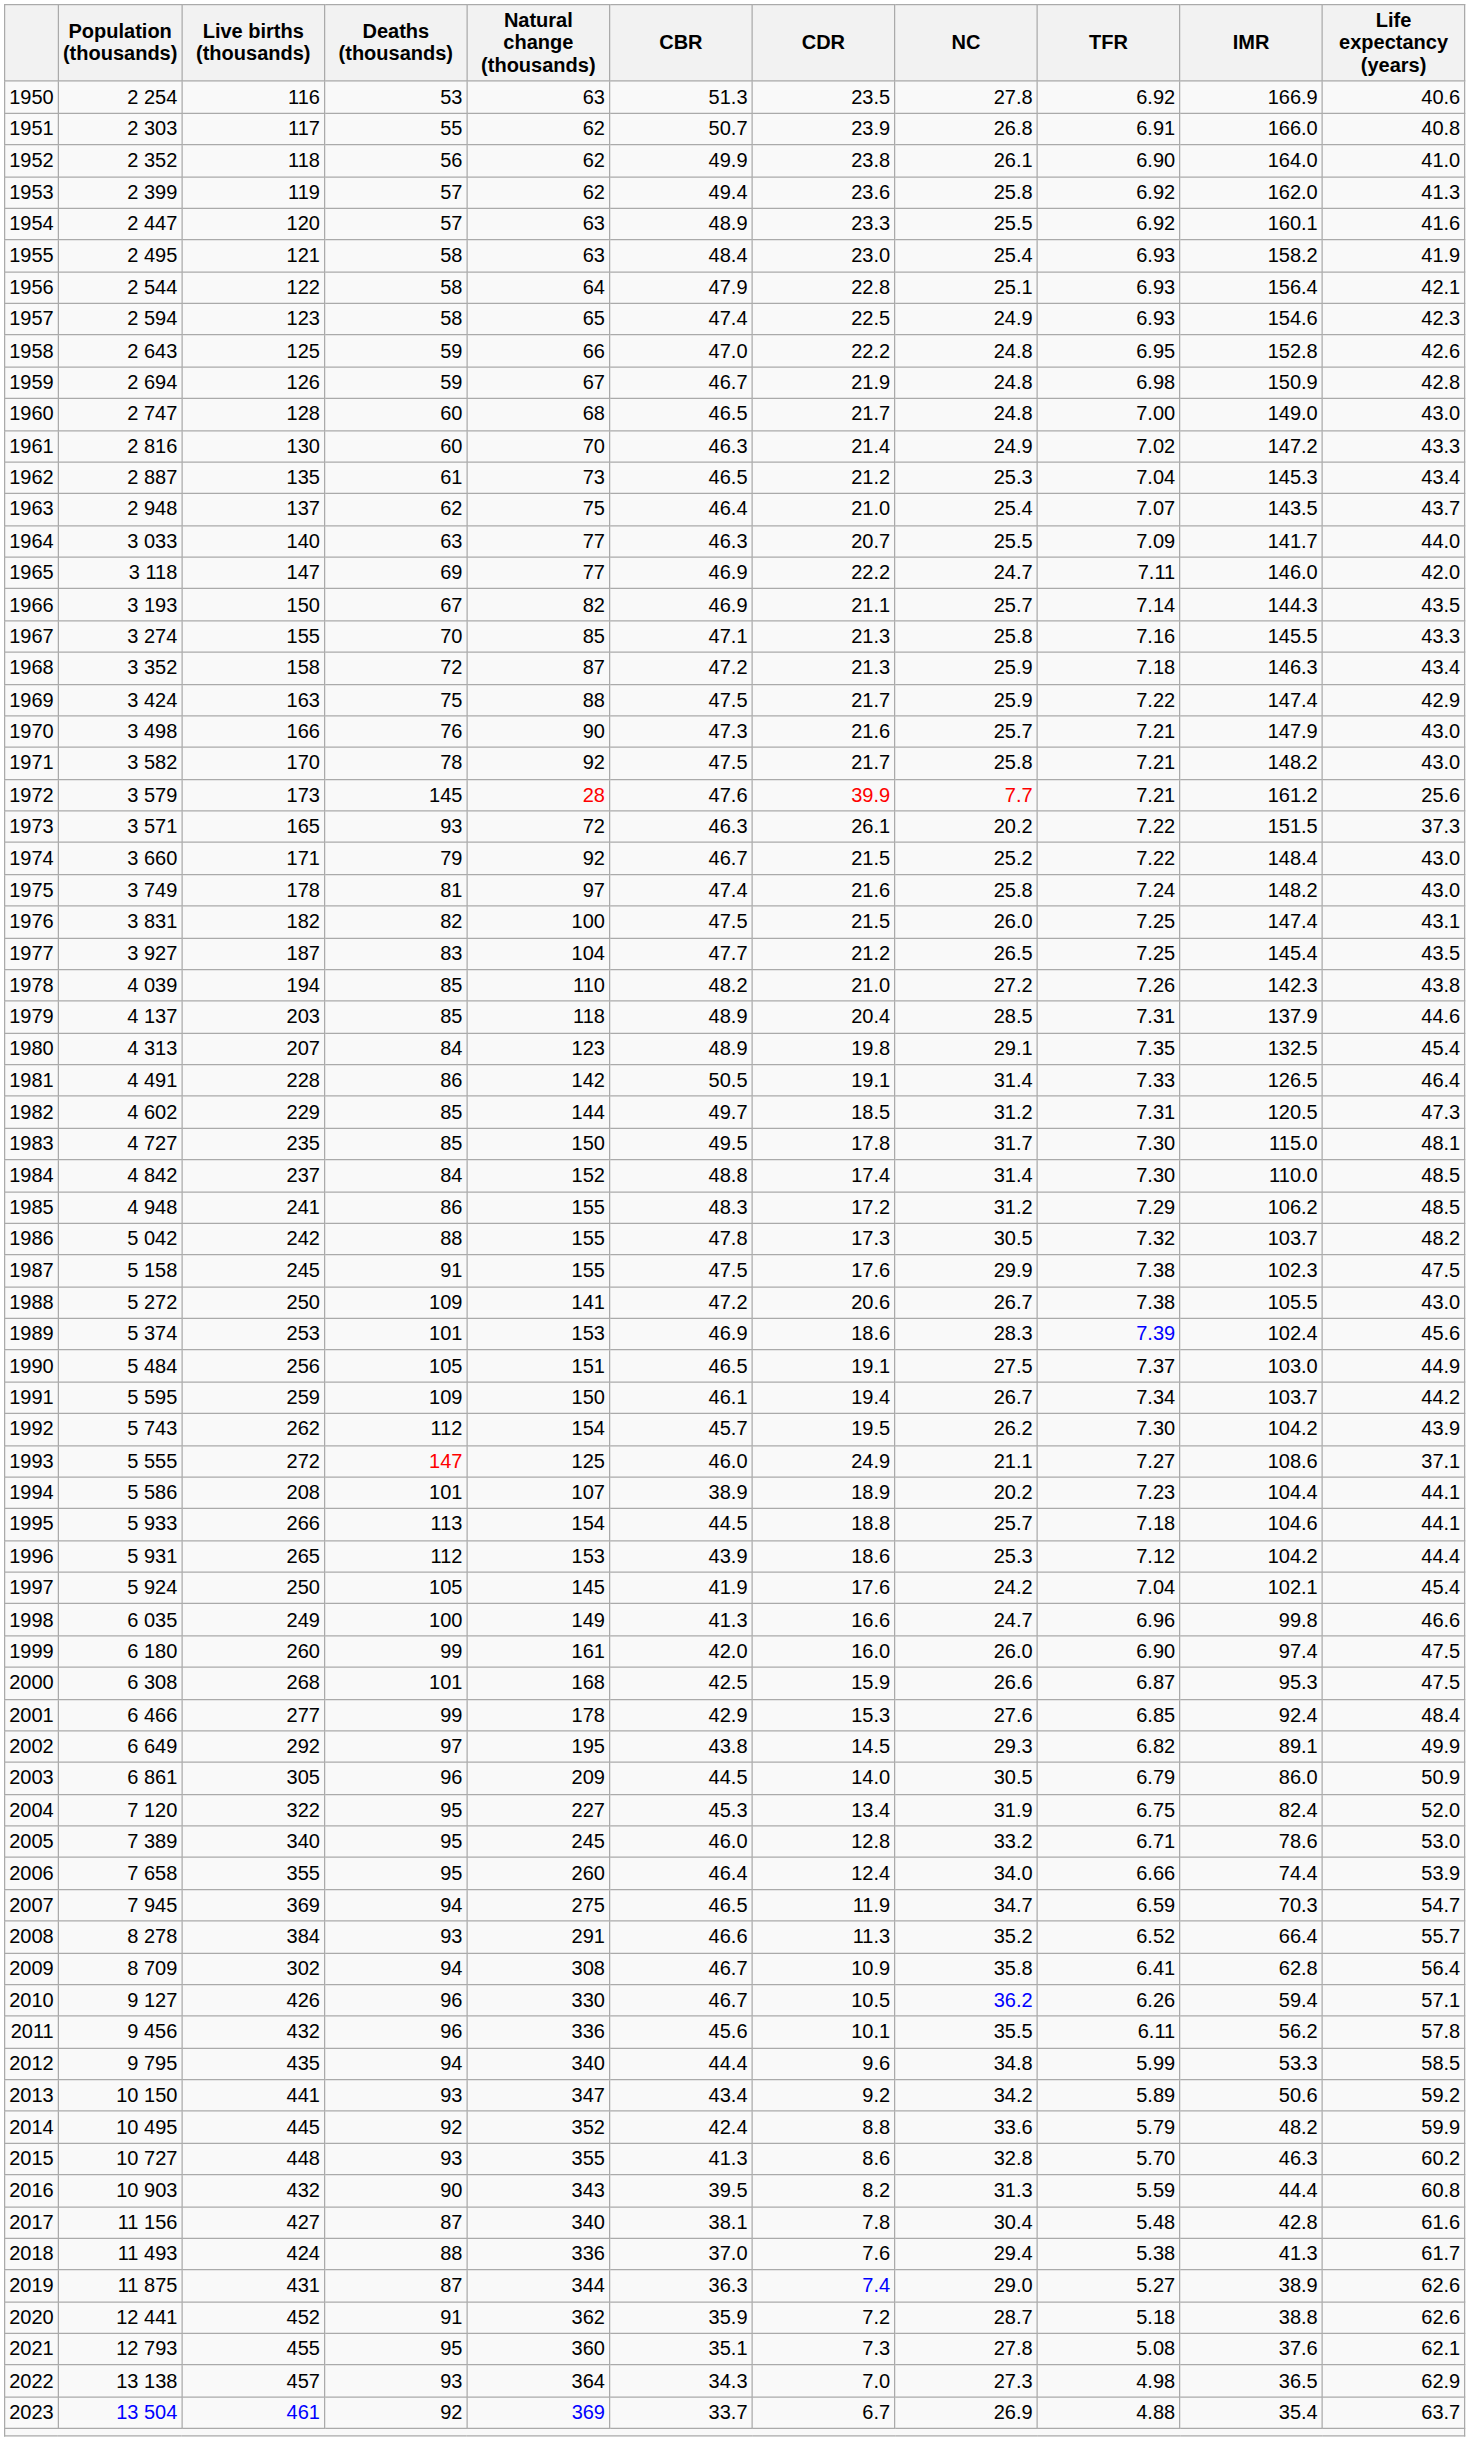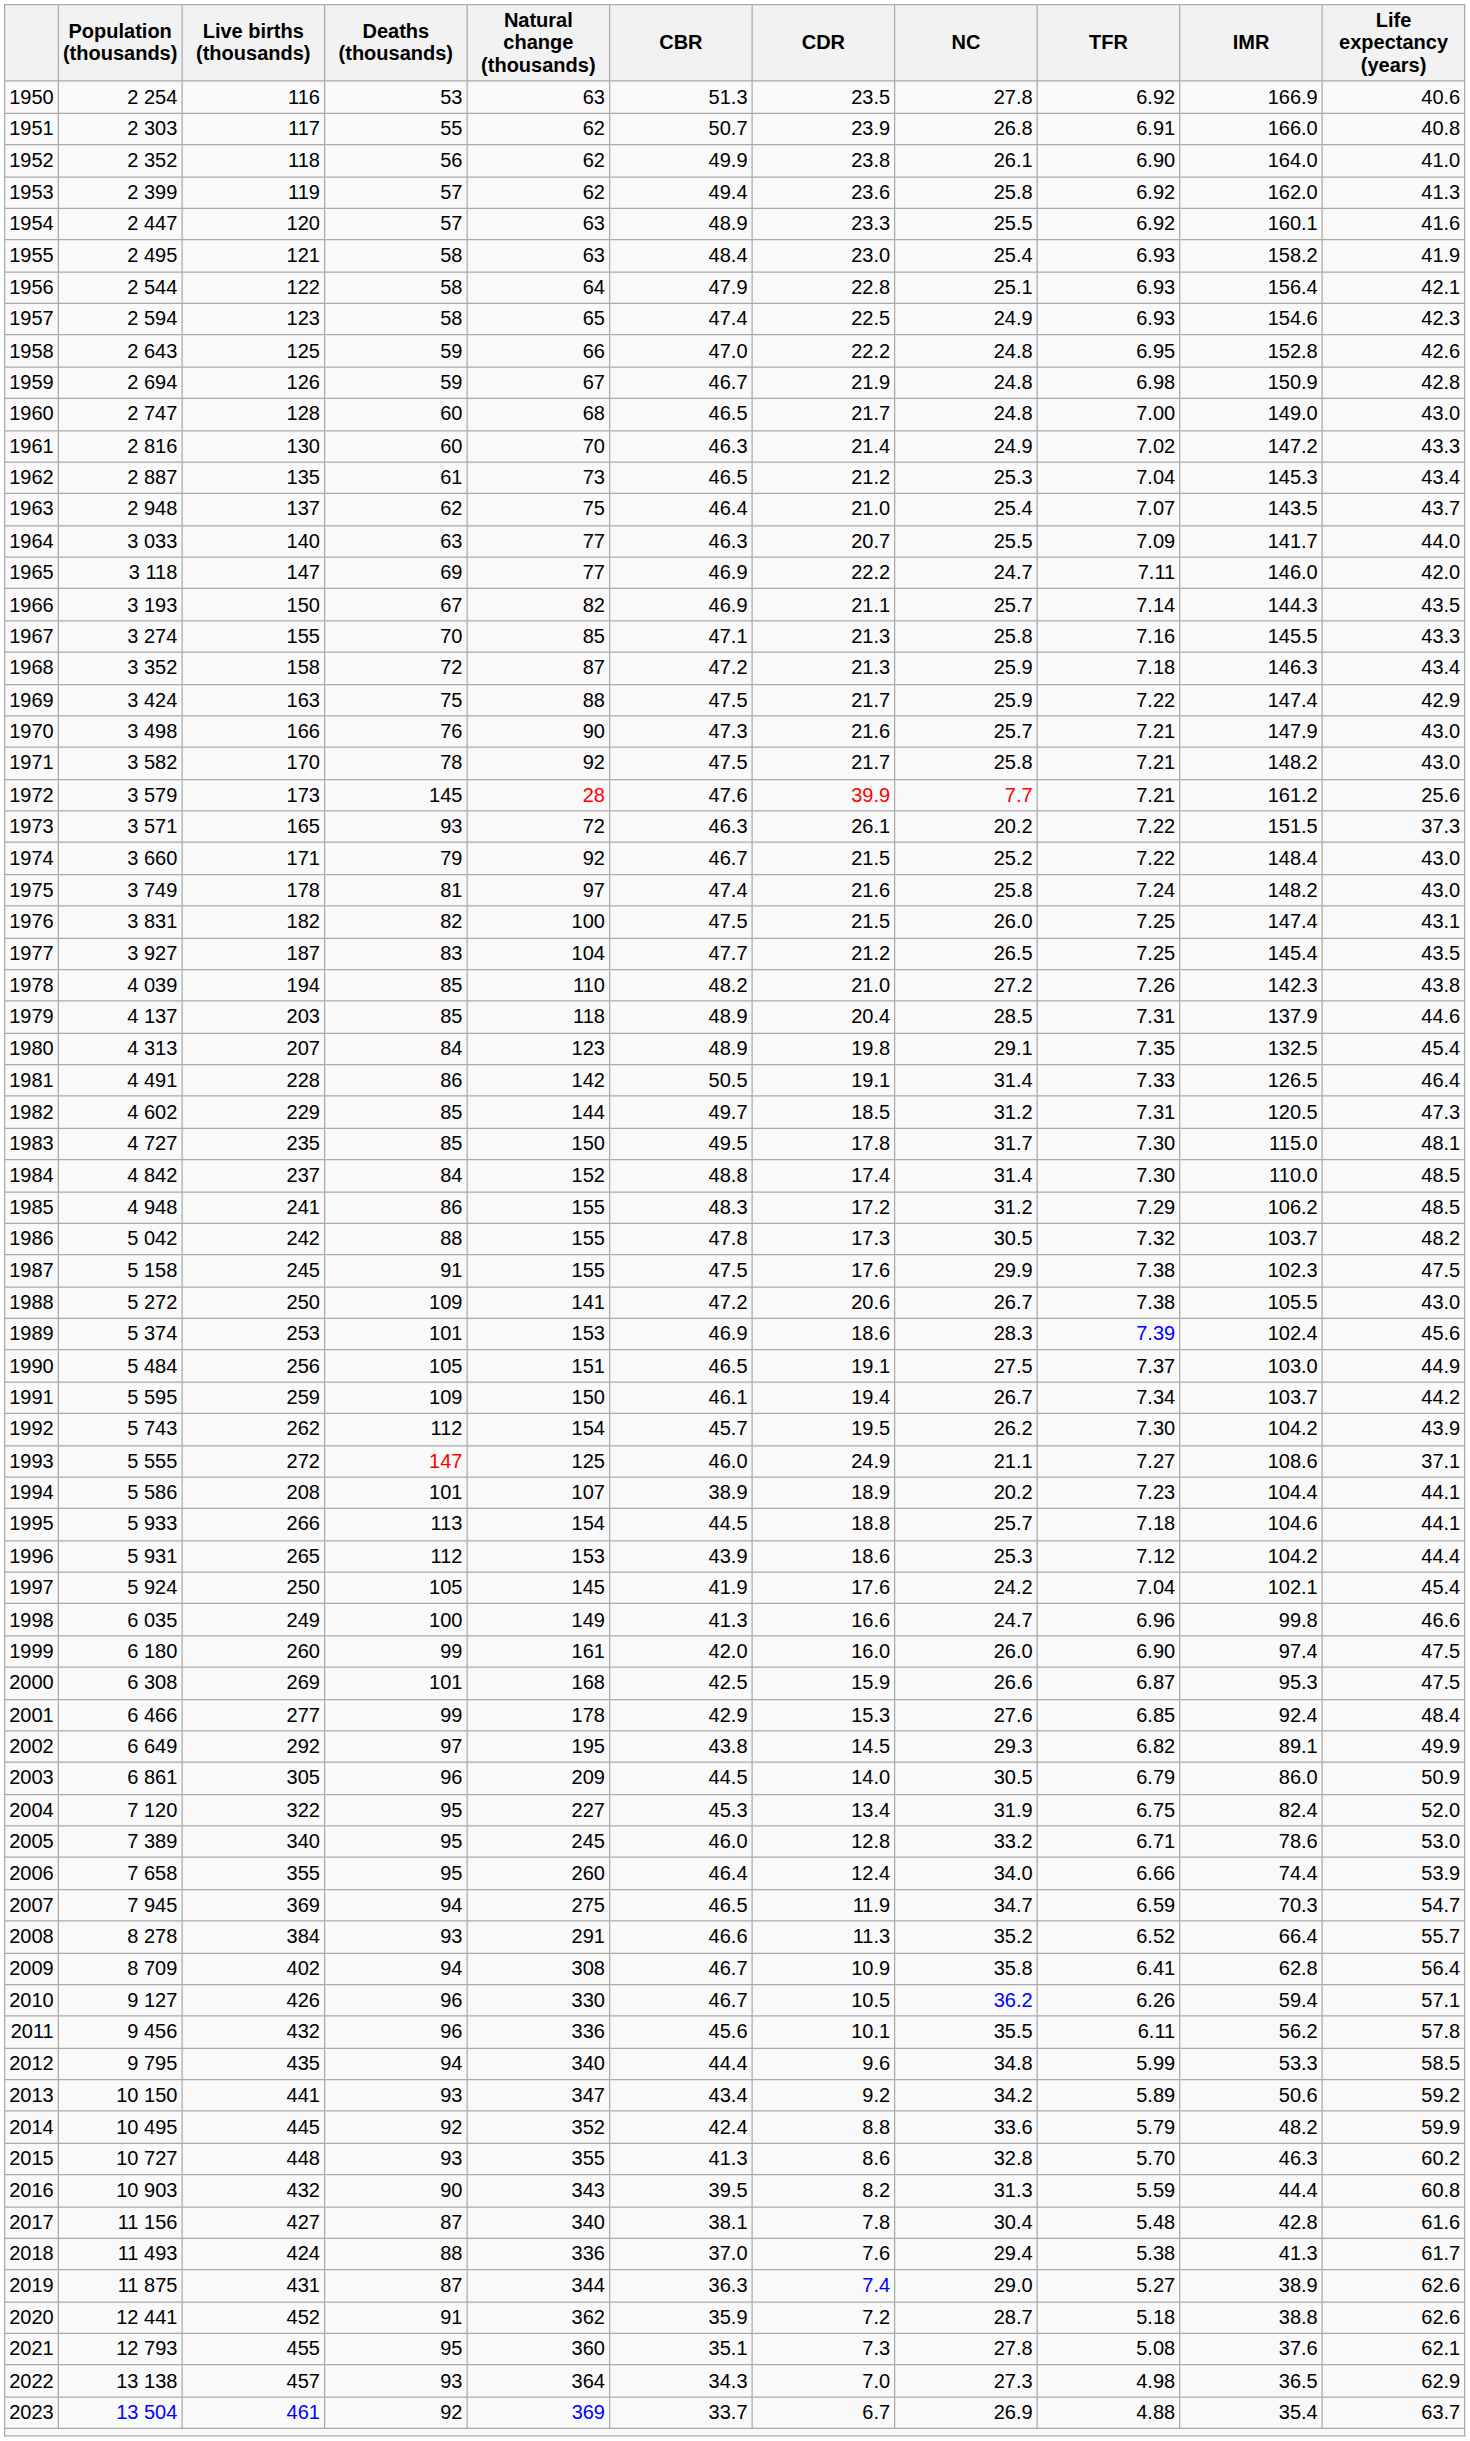2000 | Live births (thousands): 268 -> 269
2009 | Live births (thousands): 302 -> 402
